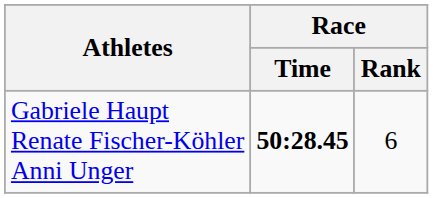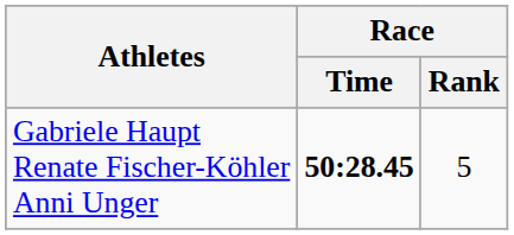Gabriele Haupt Renate Fischer-Köhler Anni Unger | Race / Rank: 6 -> 5
